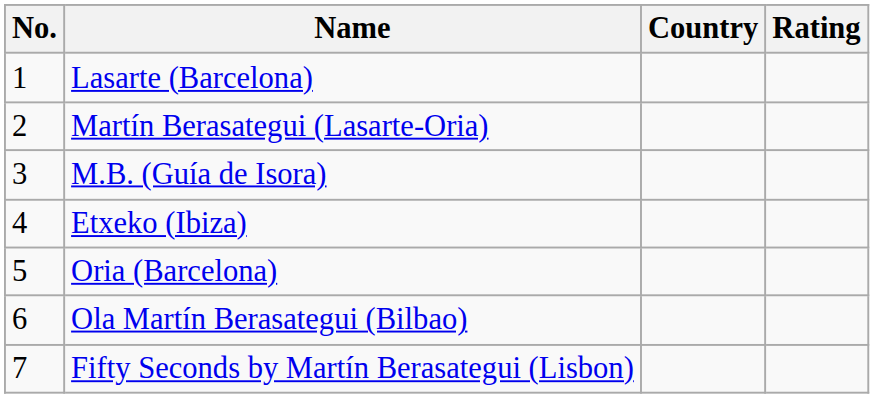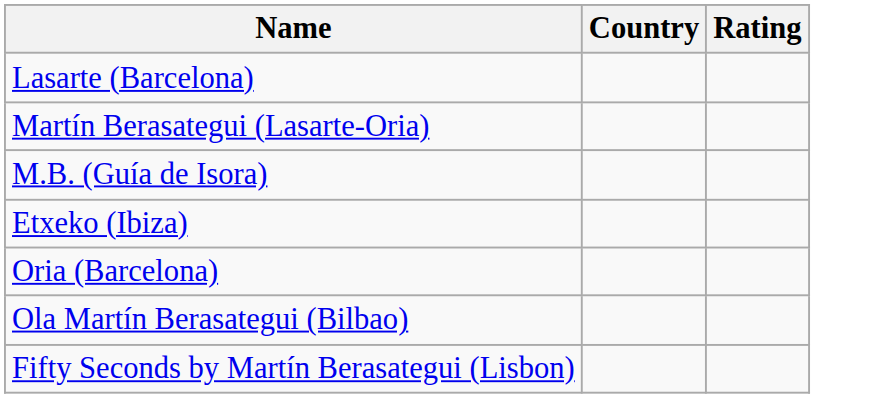- column: No. | 1 | 2 | 3 | 4 | 5 | 6 | 7
